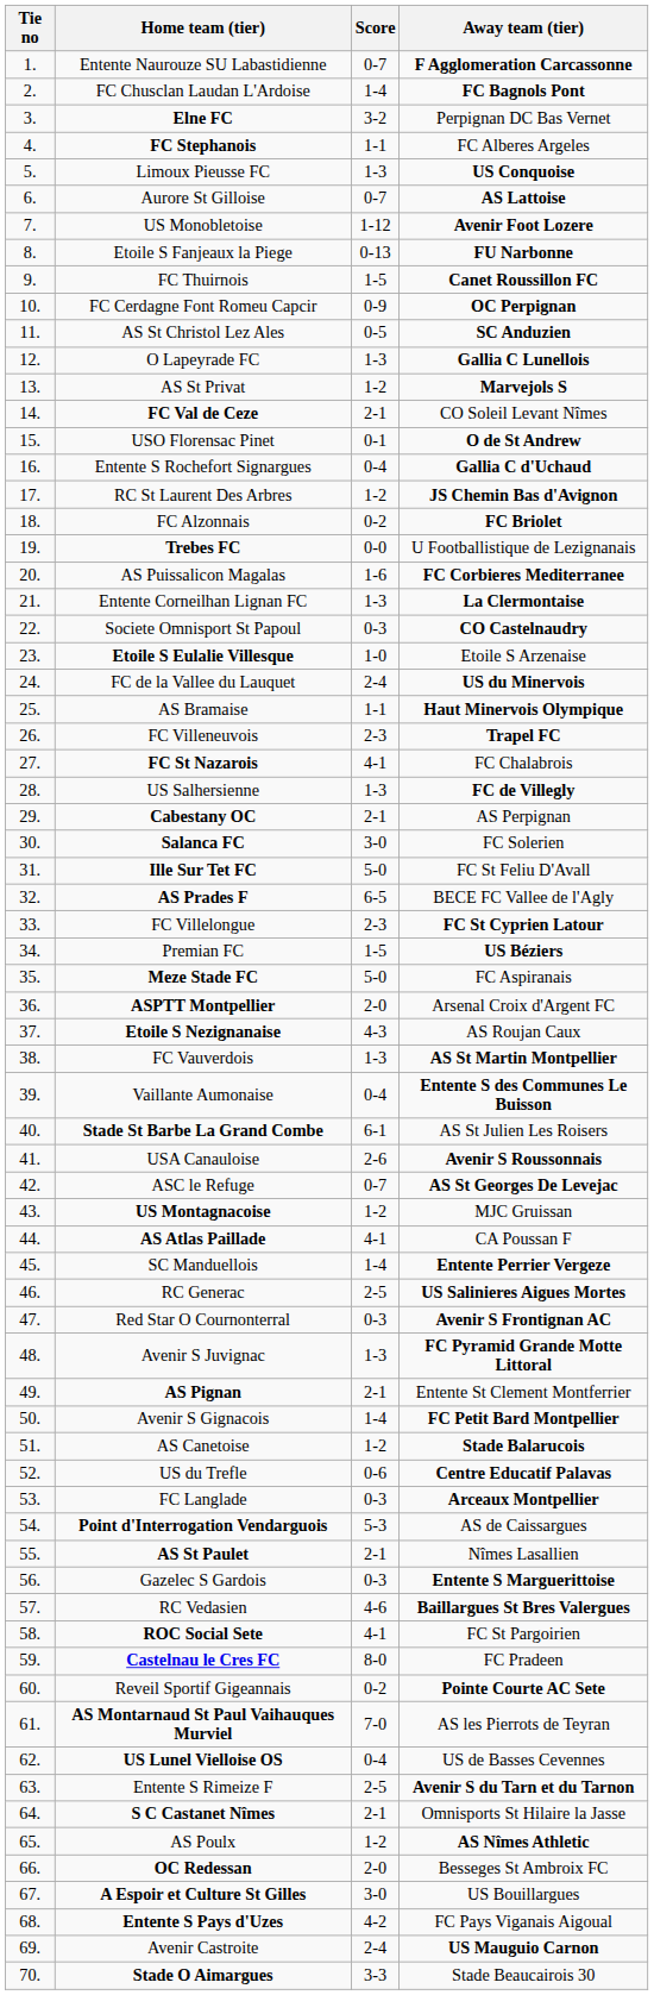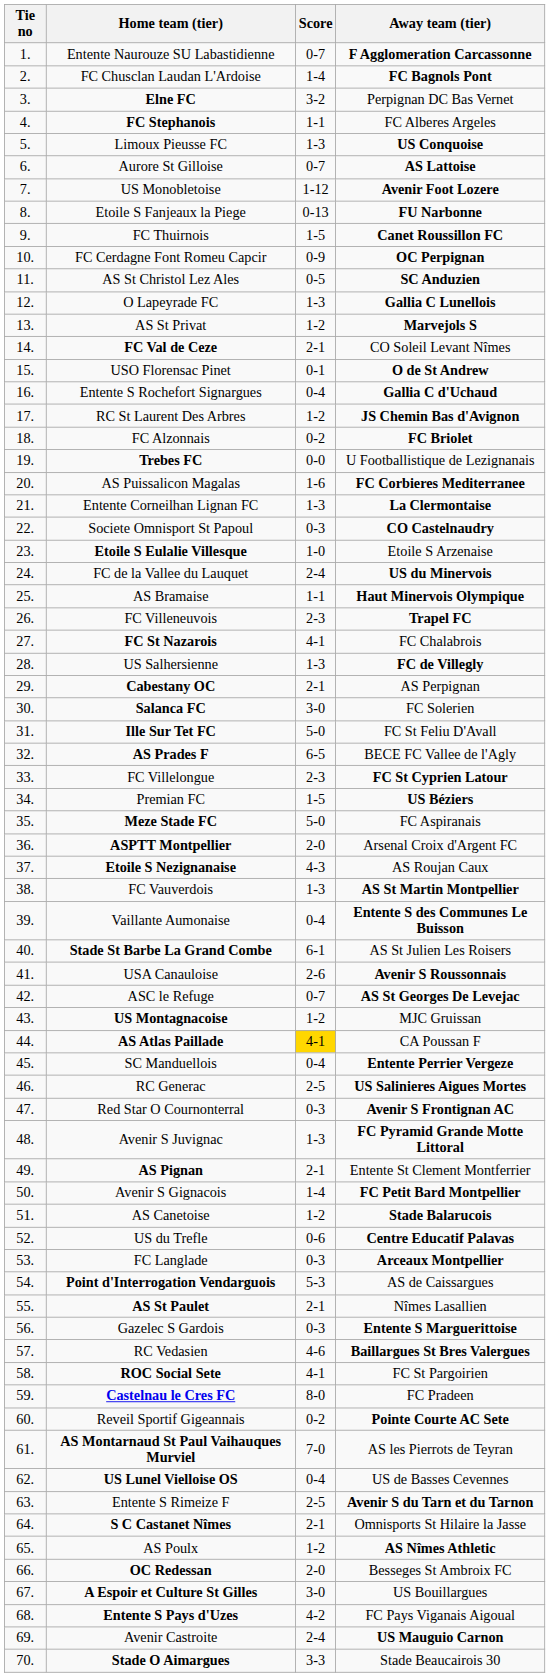AS Atlas Paillade | Score: no background -> gold background
SC Manduellois | Score: 1-4 -> 0-4
